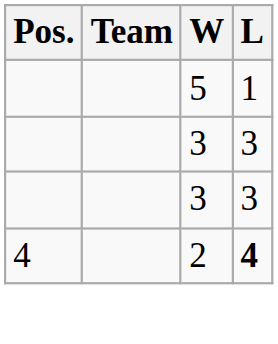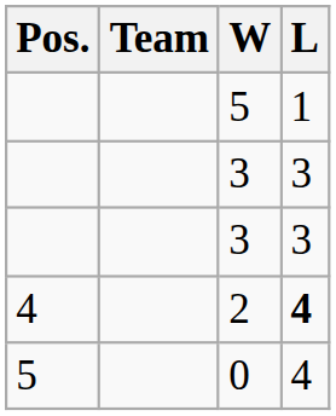+ row: 5 | 0 | 4
